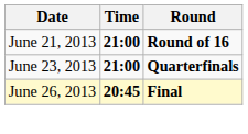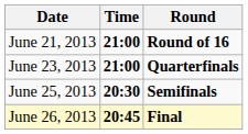+ row: June 25, 2013 | 20:30 | Semifinals
